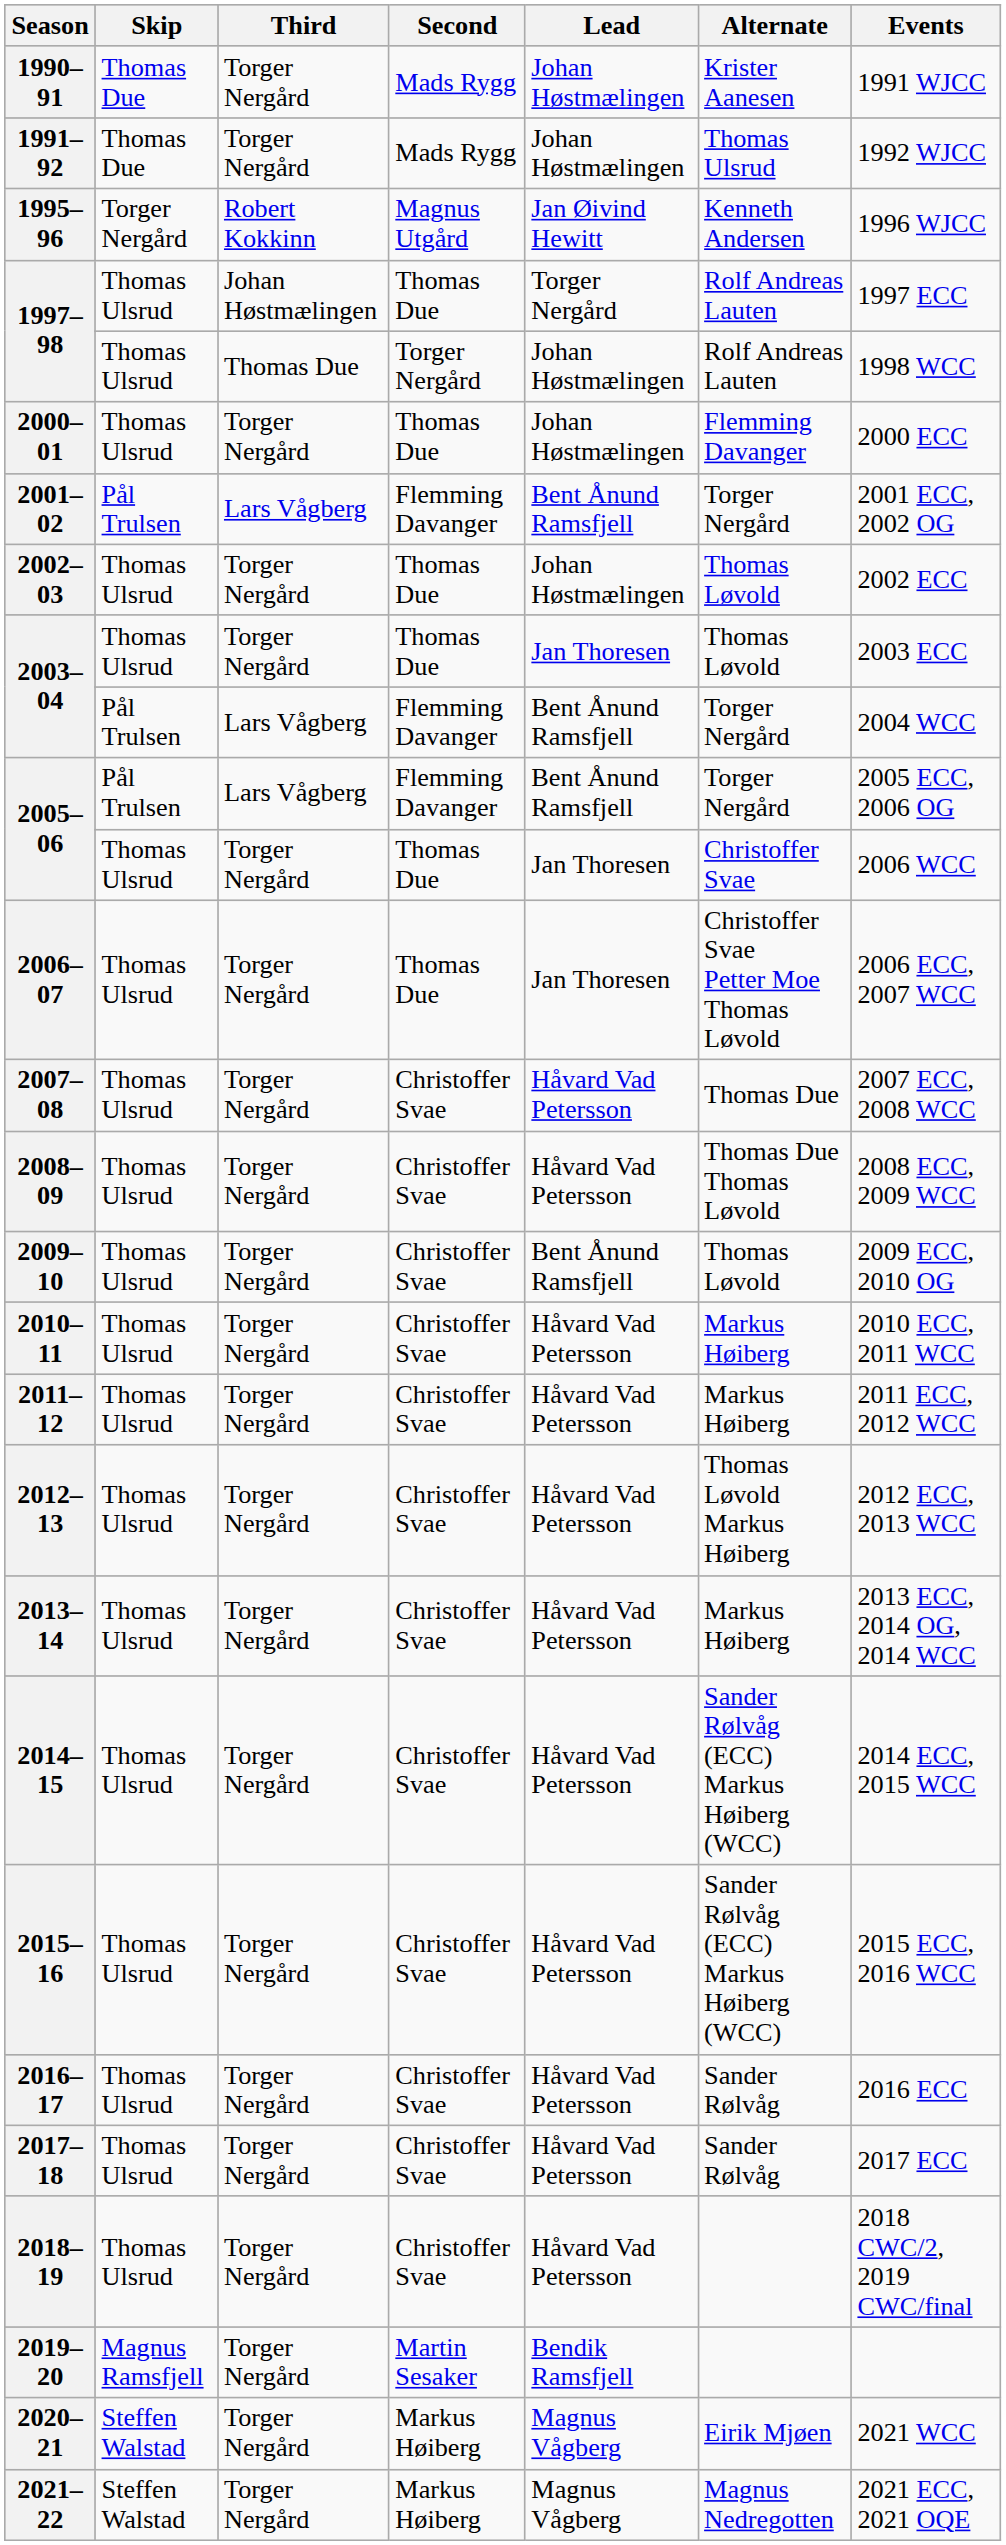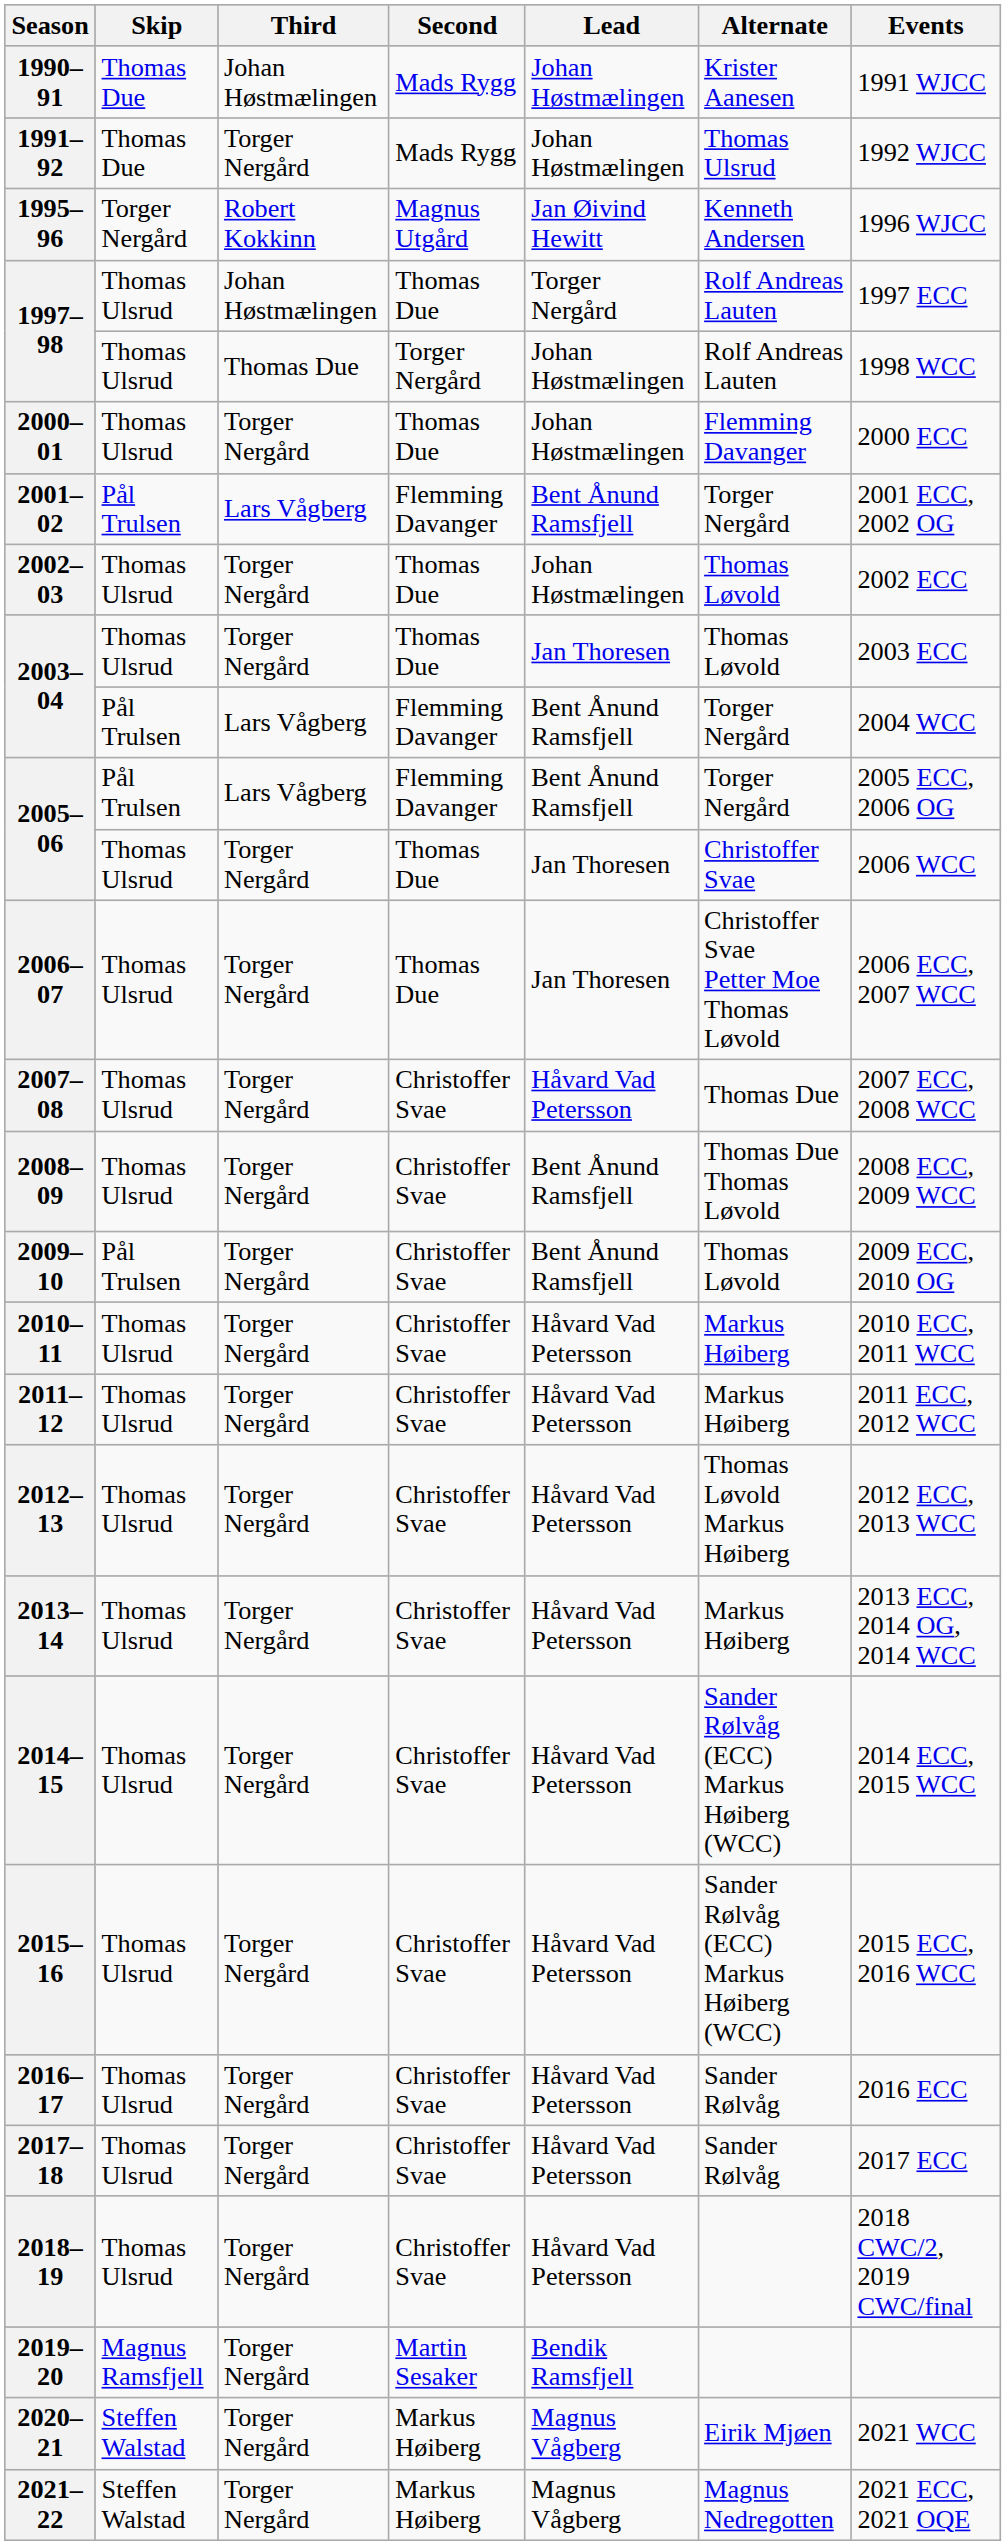1990–91 | Third: Torger Nergård -> Johan Høstmælingen
2008–09 | Lead: Håvard Vad Petersson -> Bent Ånund Ramsfjell
2009–10 | Skip: Thomas Ulsrud -> Pål Trulsen
